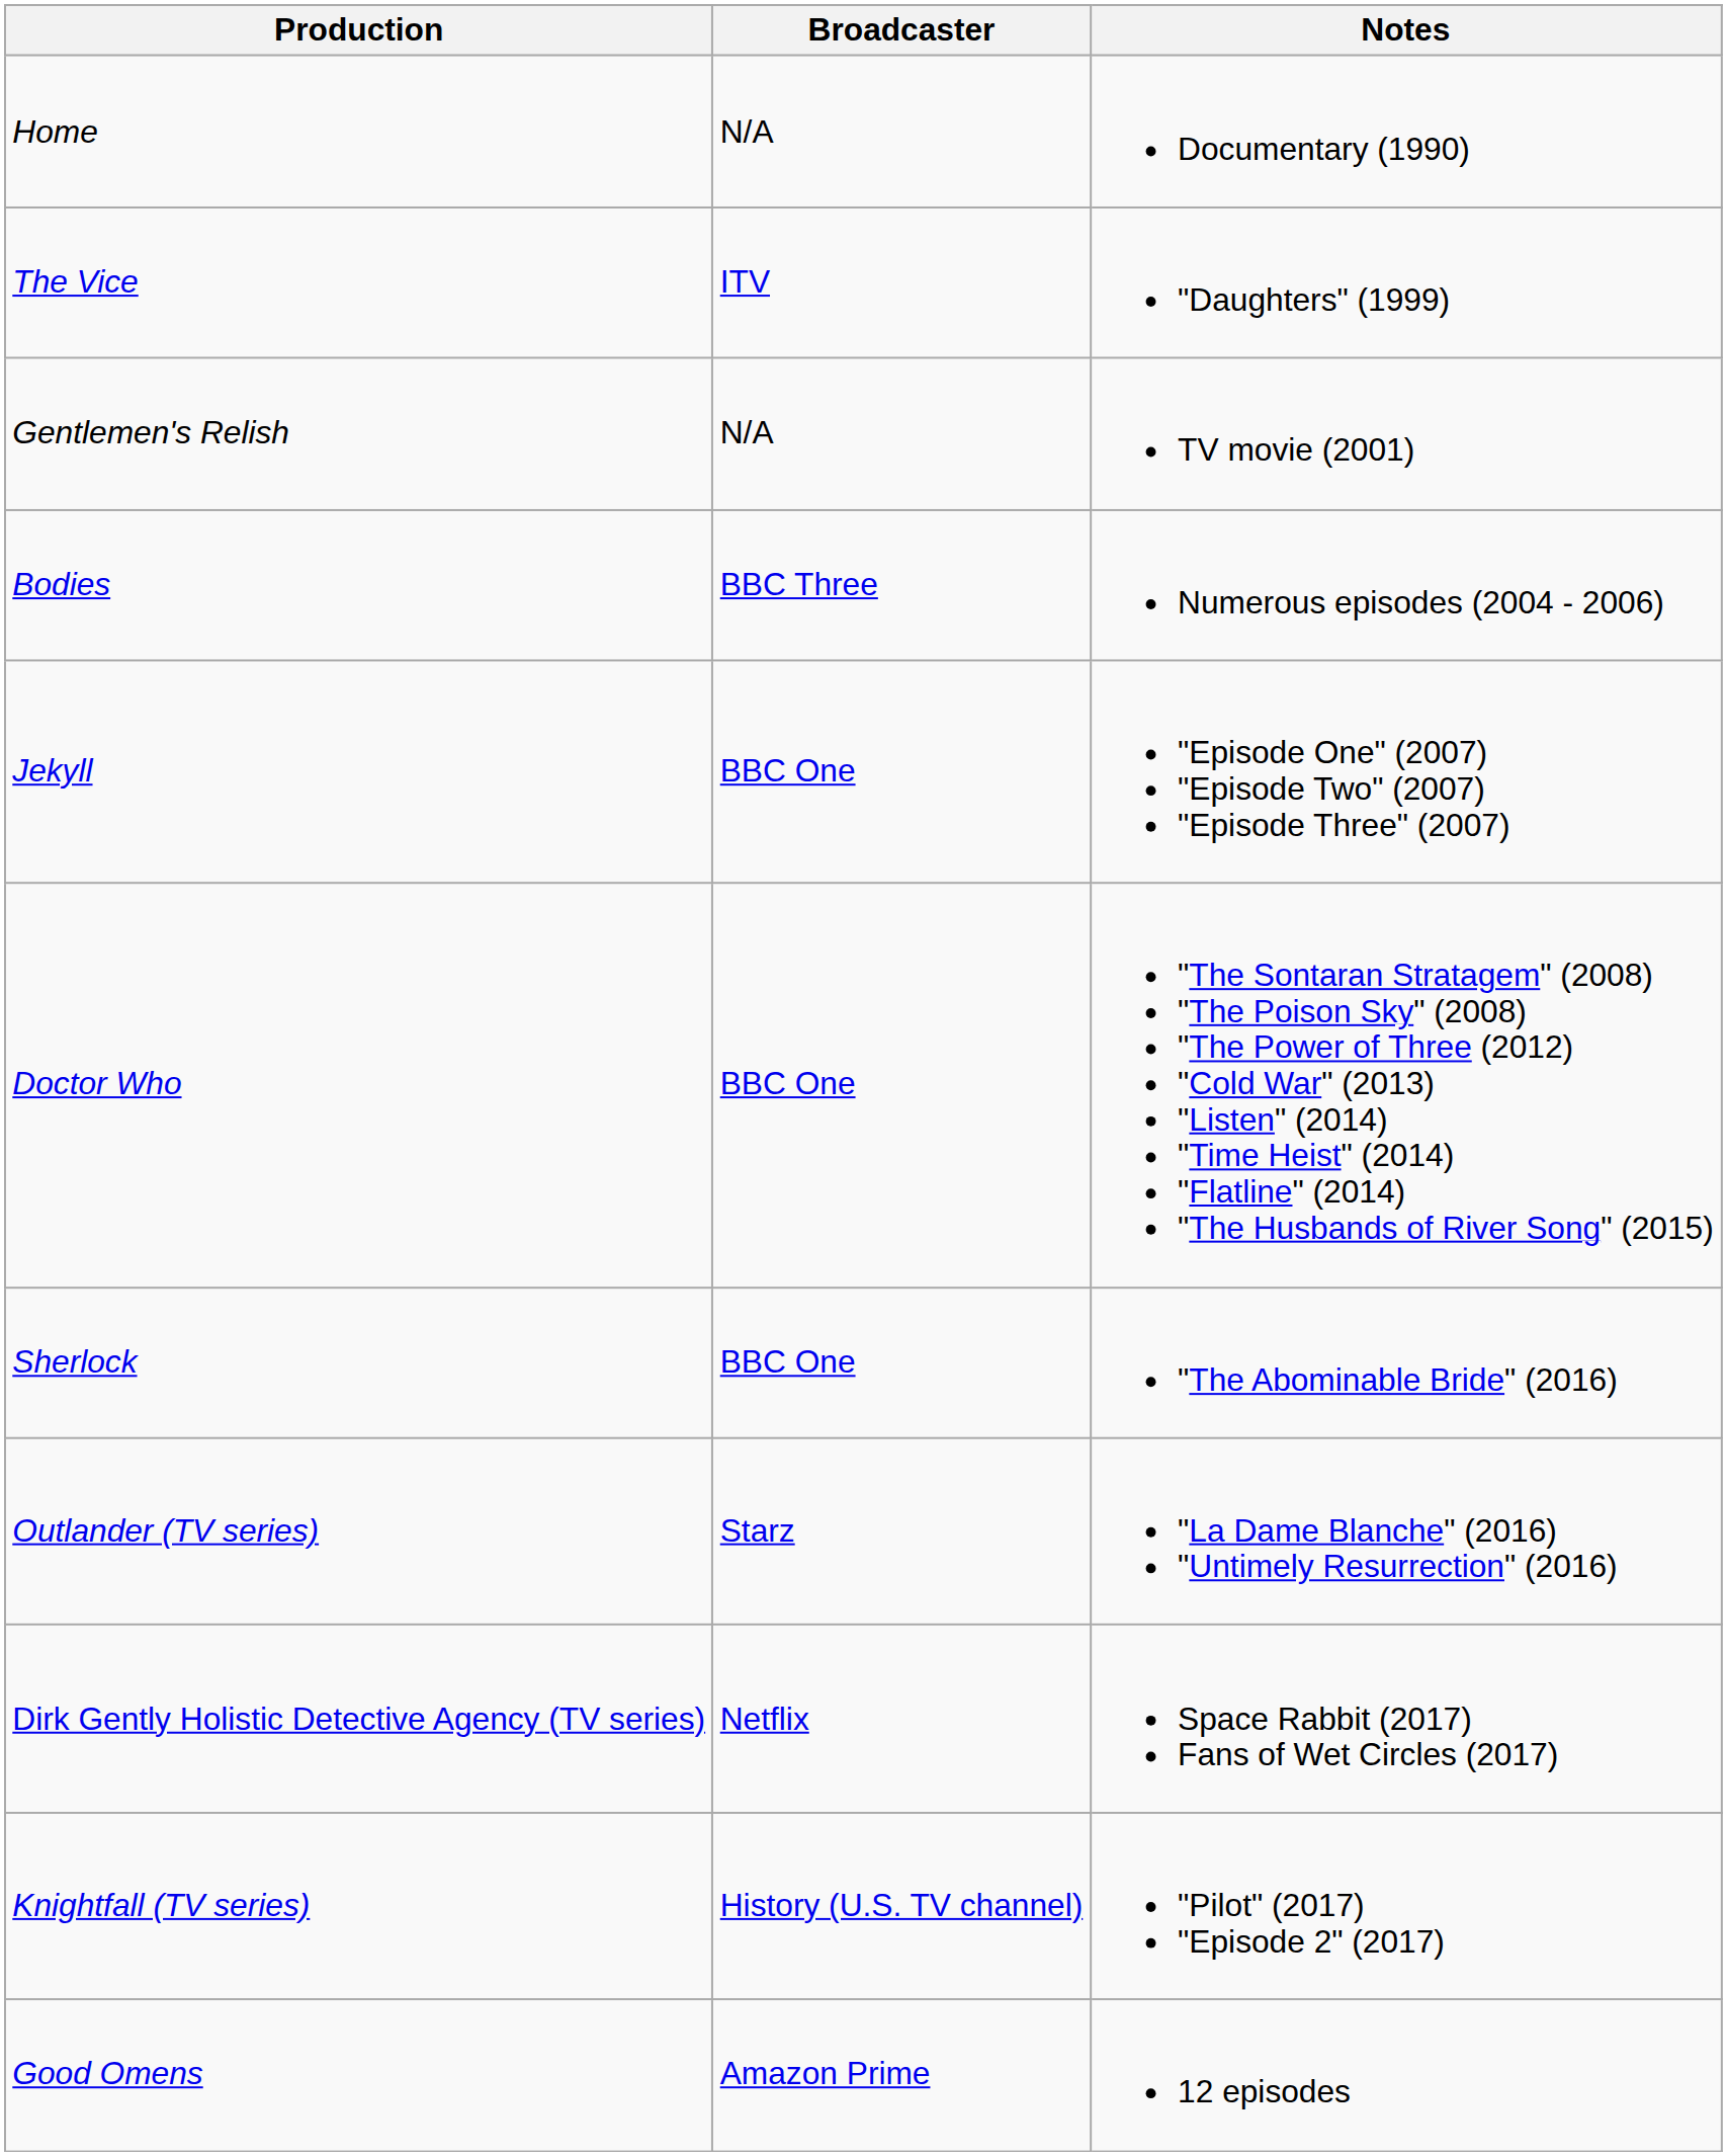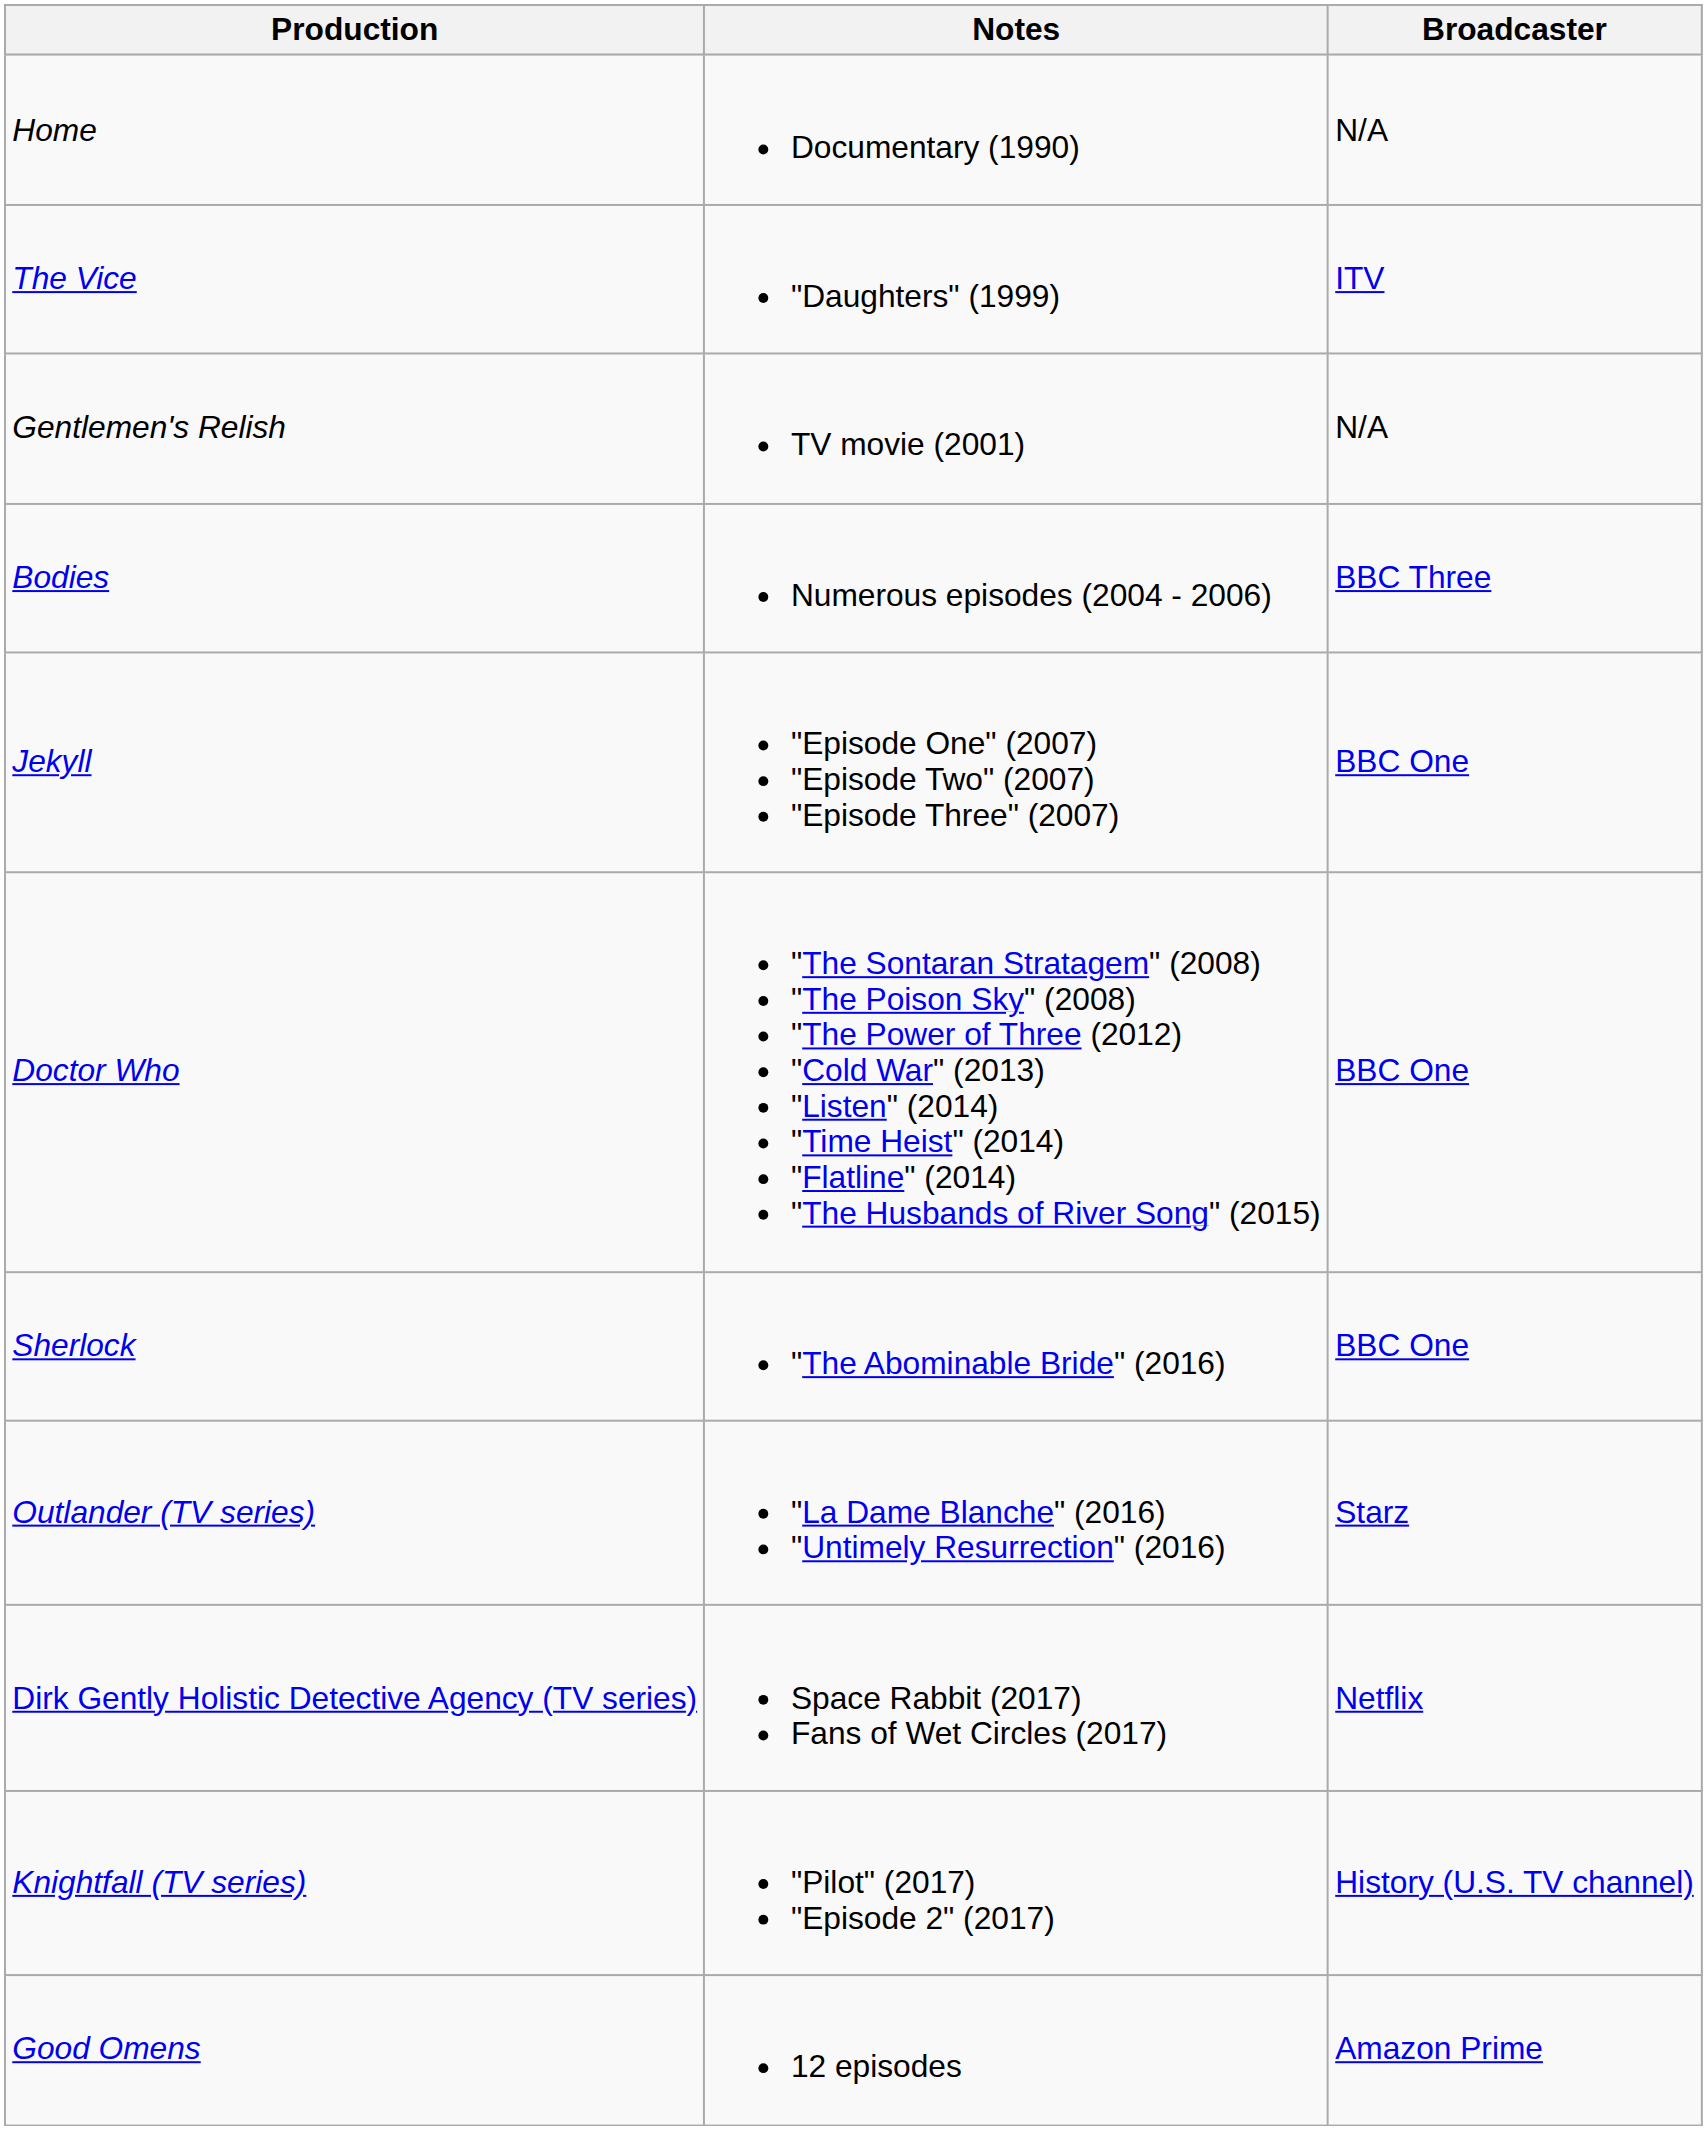columns swapped: Notes <-> Broadcaster
